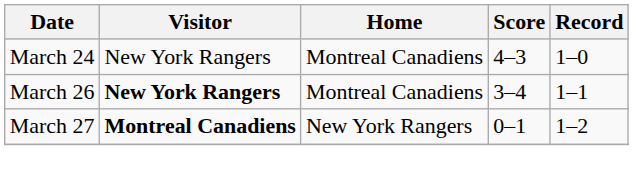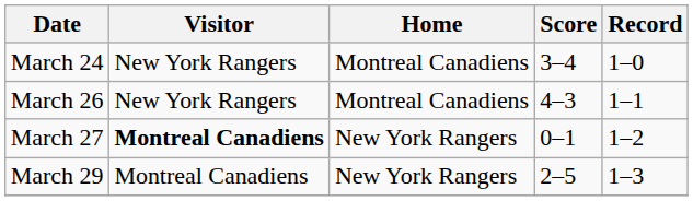March 24 | Score: 4–3 -> 3–4
March 26 | Visitor: bold -> normal
March 26 | Score: 3–4 -> 4–3
+ row: March 29 | Montreal Canadiens | New York Rangers | 2–5 | 1–3
